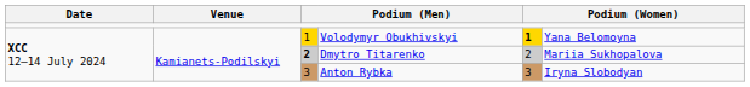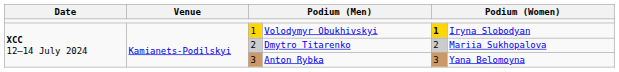Volodymyr Obukhivskyi | column 6: Yana Belomoyna -> Iryna Slobodyan
Dmytro Titarenko | column 3: bold -> normal
Anton Rybka | column 6: Iryna Slobodyan -> Yana Belomoyna
